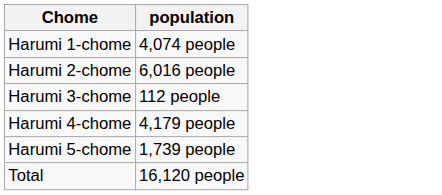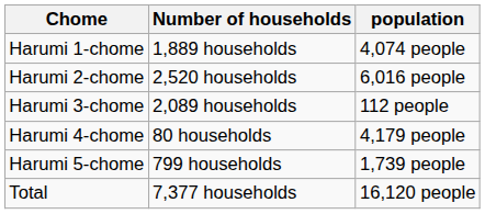+ column: Number of households | 1,889 households | 2,520 households | 2,089 households | 80 households | 799 households | 7,377 households
